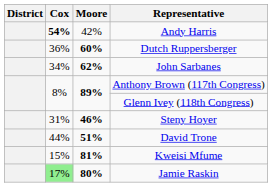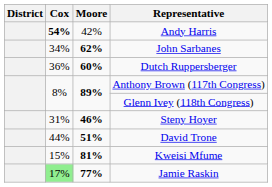rows swapped: Dutch Ruppersberger <-> John Sarbanes
Jamie Raskin | Moore: 80% -> 77%
